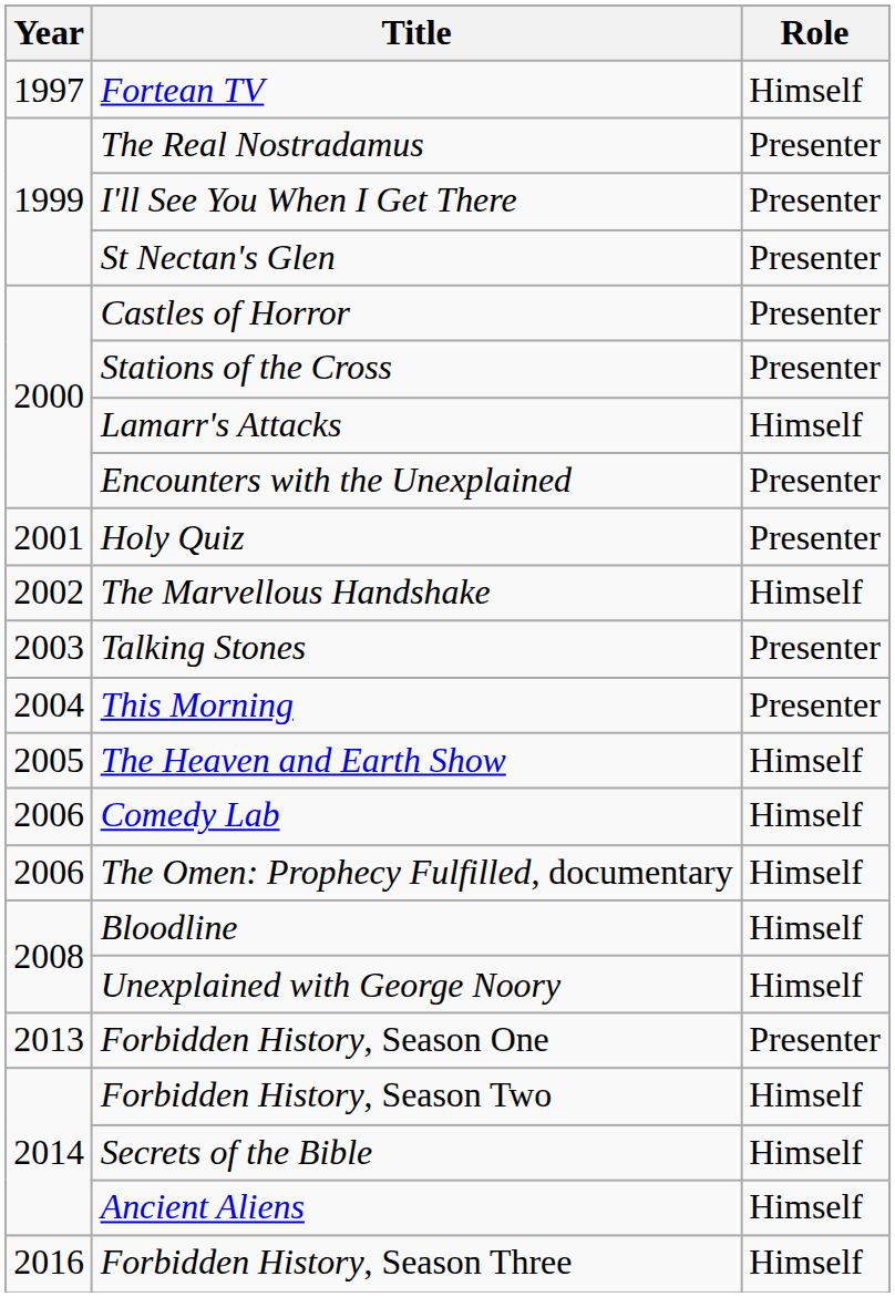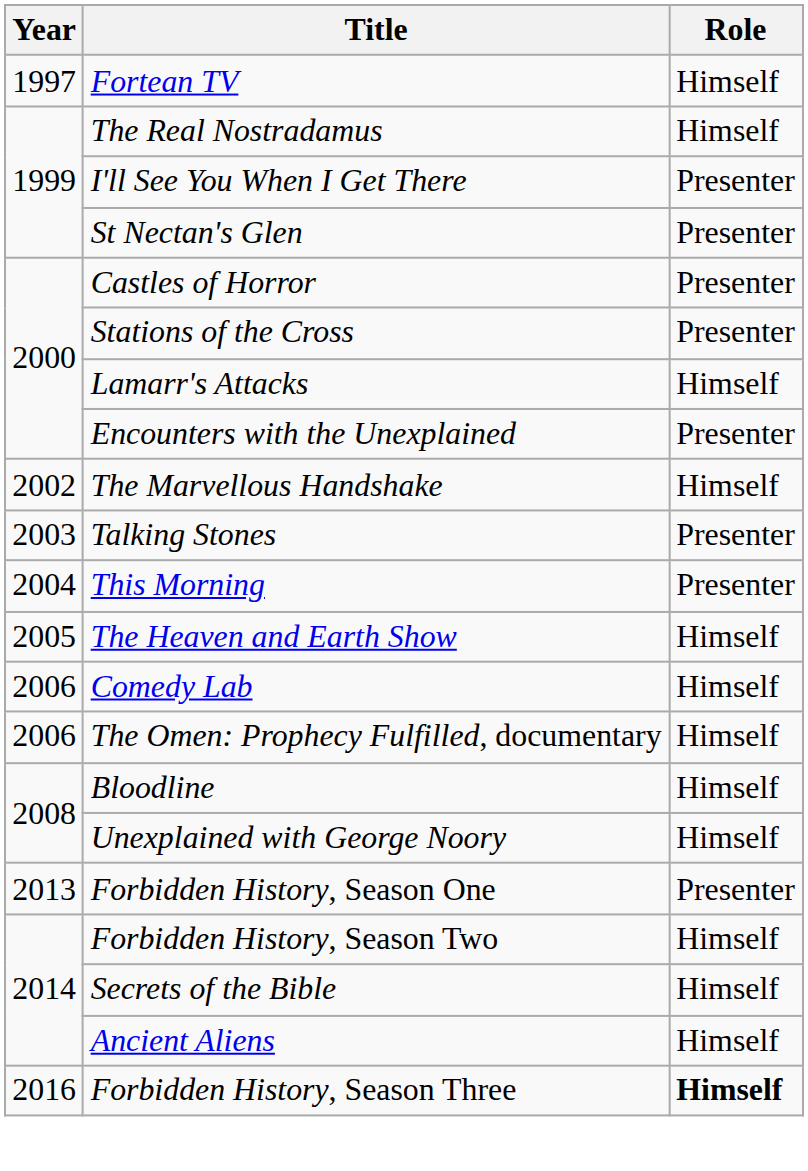The Real Nostradamus | Role: Presenter -> Himself
- row: 2001 | Holy Quiz | Presenter
Forbidden History, Season Three | Role: normal -> bold
